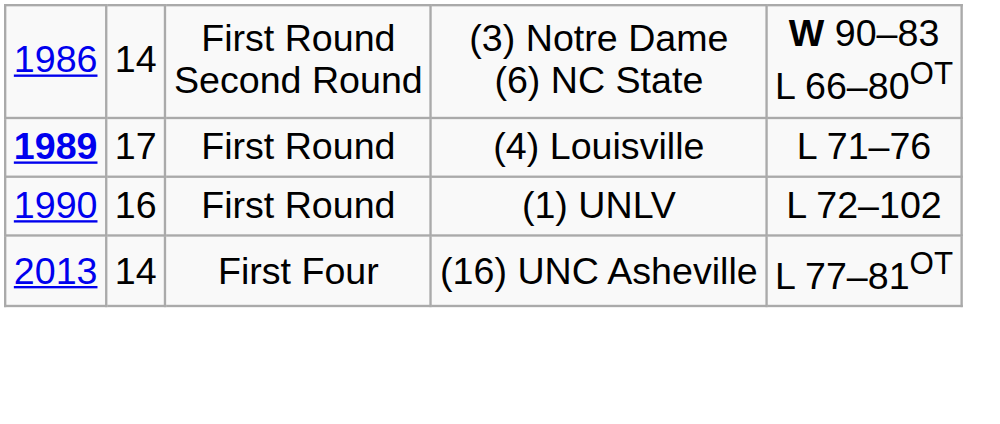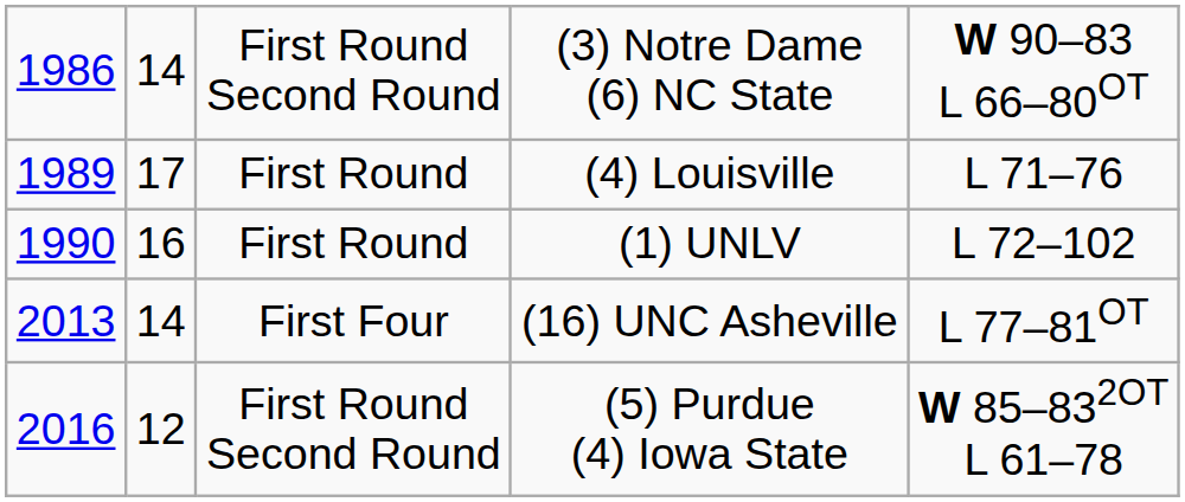(4) Louisville | column 1: bold -> normal
+ row: 2016 | 12 | First Round Second Round | (5) Purdue (4) Iowa State | W 85–832OT L 61–78
